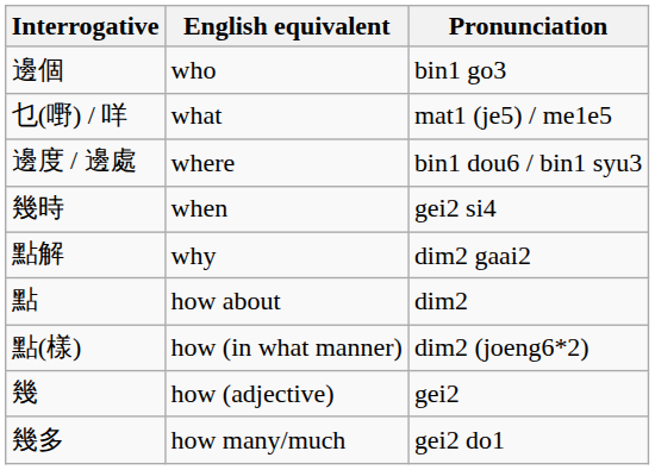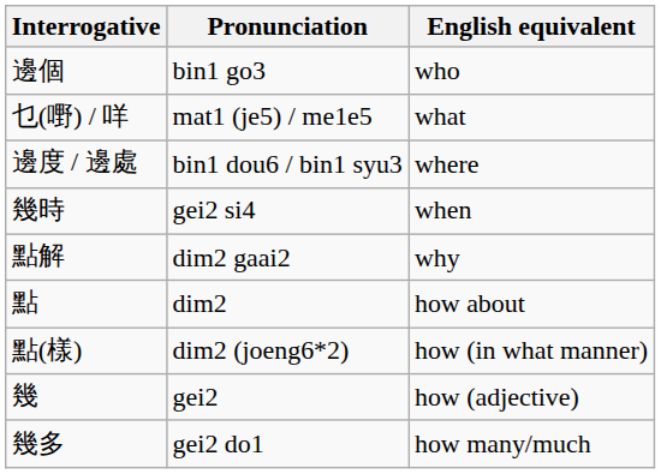columns swapped: Pronunciation <-> English equivalent
